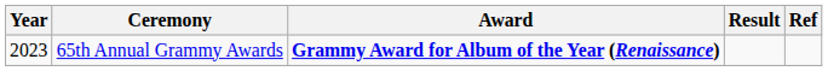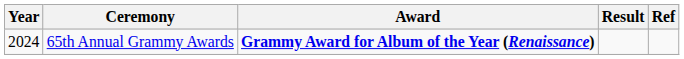65th Annual Grammy Awards | Year: 2023 -> 2024
